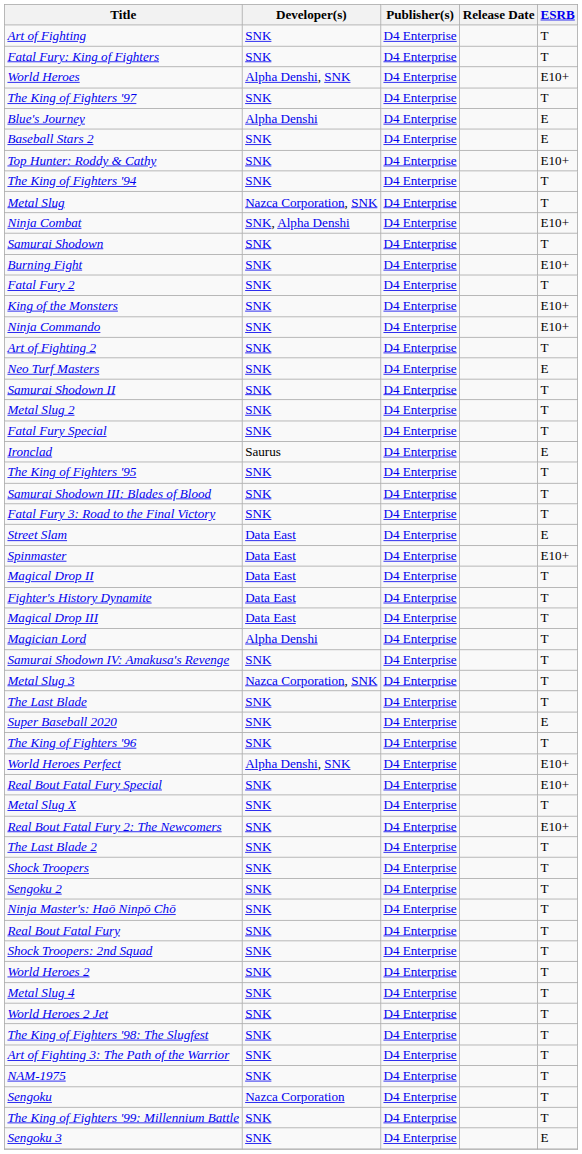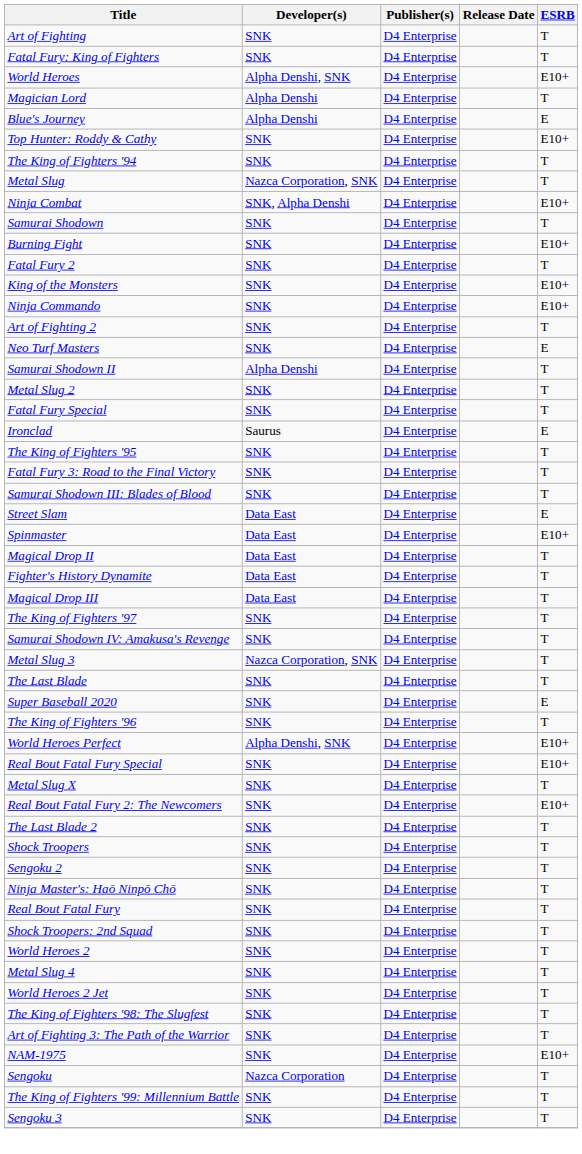rows swapped: Magician Lord <-> The King of Fighters '97
- row: Baseball Stars 2 | SNK | D4 Enterprise | E
Samurai Shodown II | Developer(s): SNK -> Alpha Denshi
rows swapped: Samurai Shodown III: Blades of Blood <-> Fatal Fury 3: Road to the Final Victory
NAM-1975 | ESRB: T -> E10+
Sengoku 3 | ESRB: E -> T
